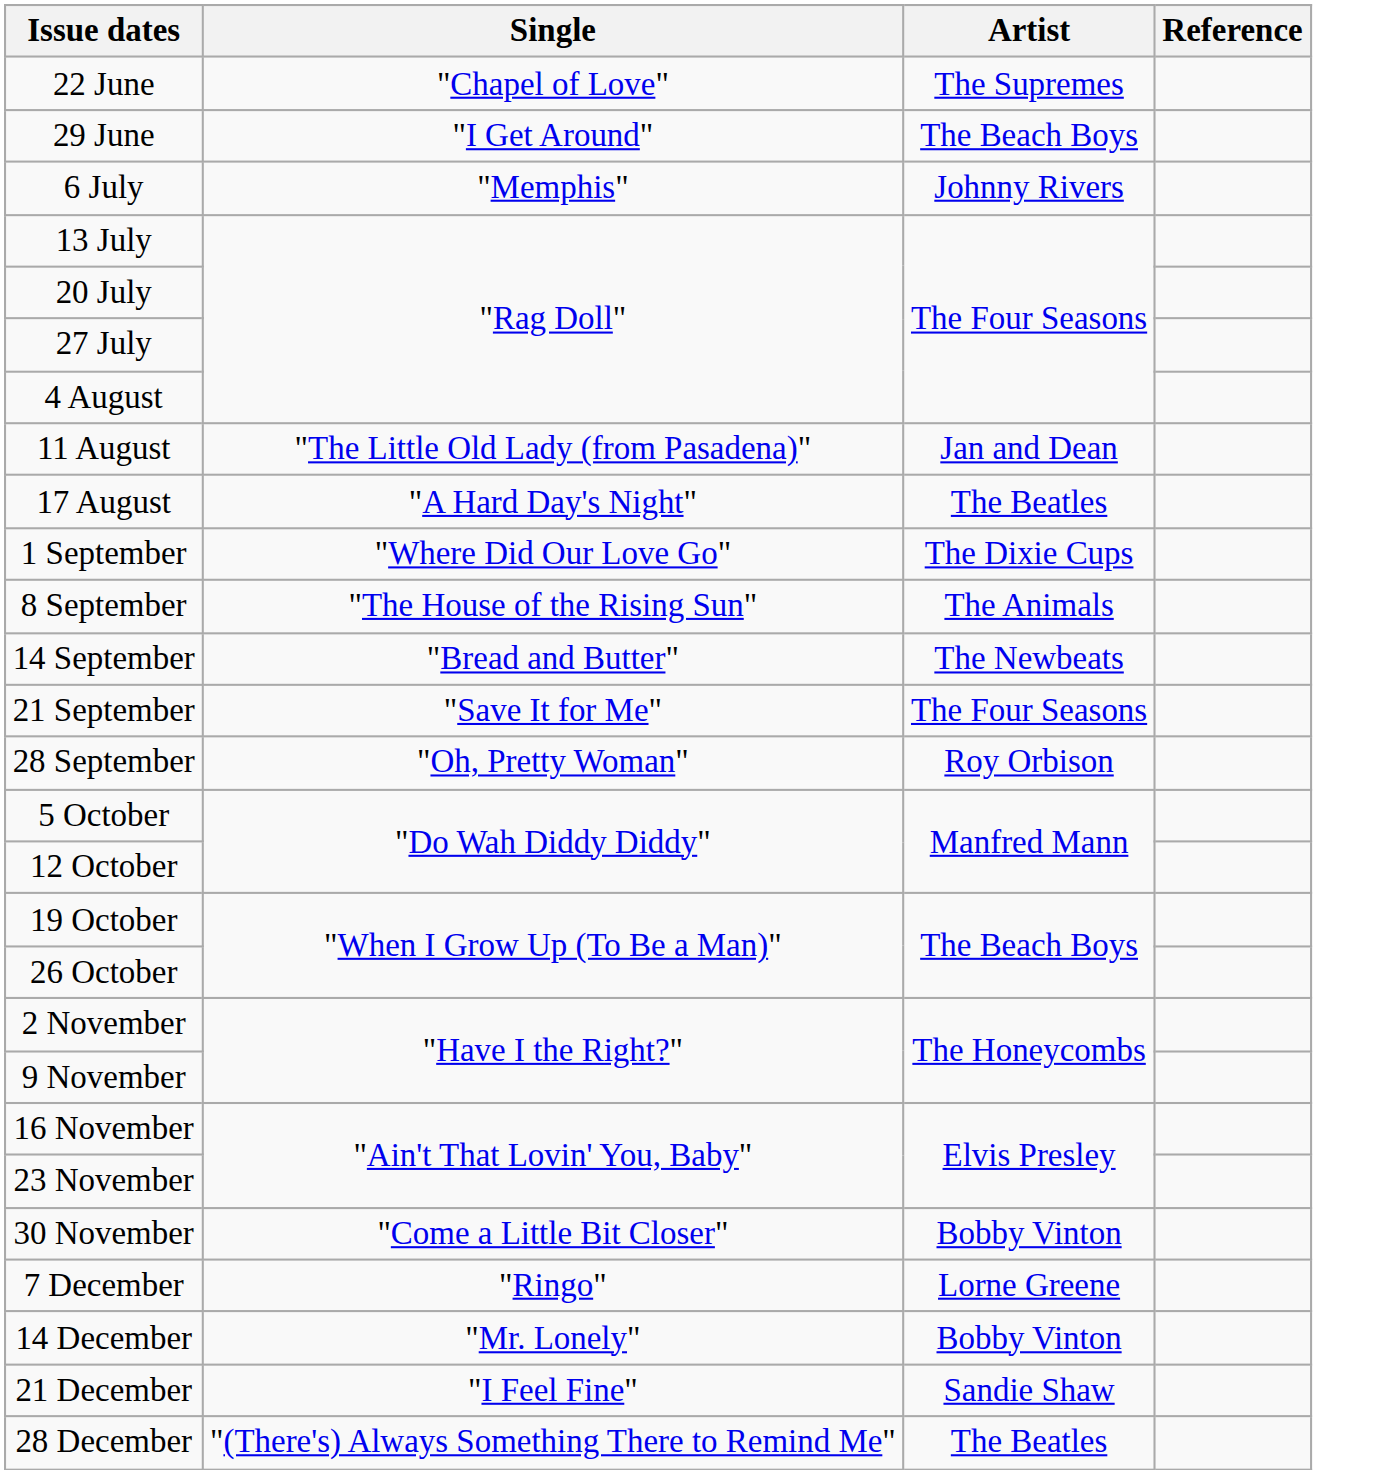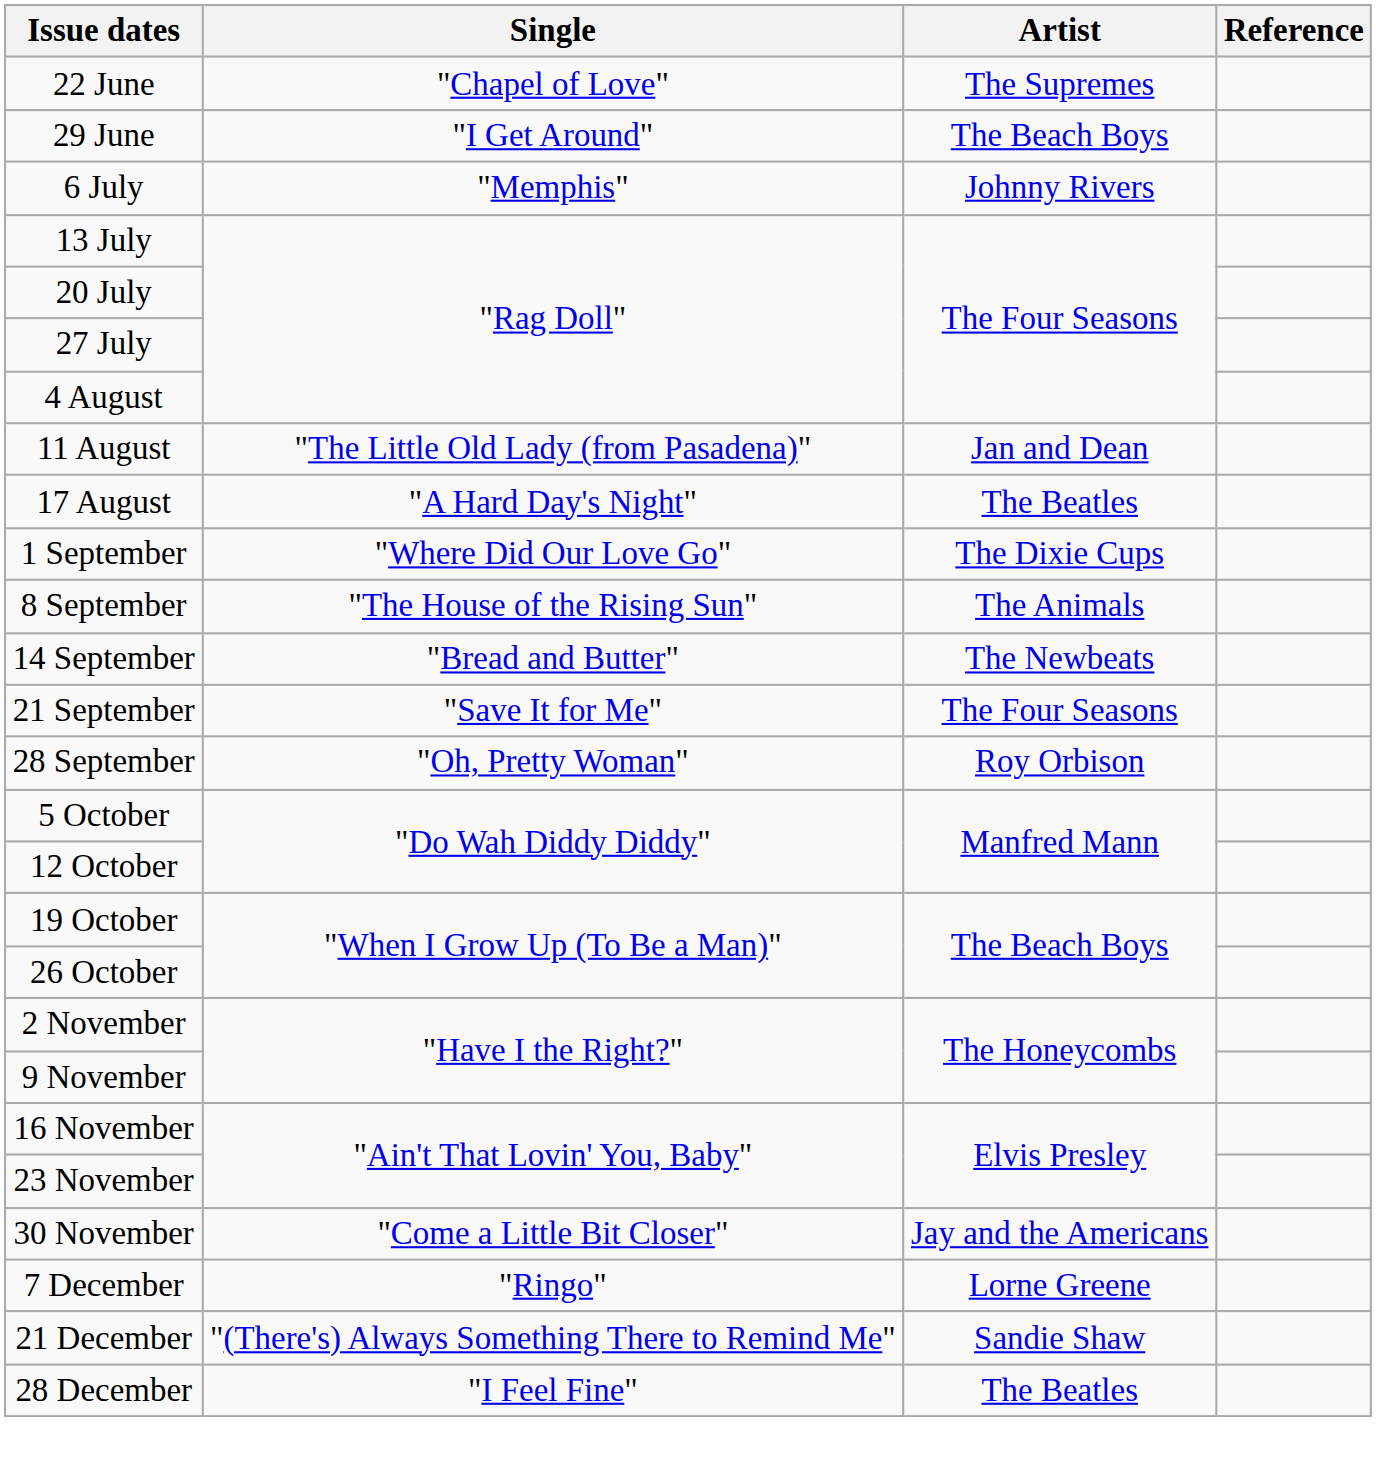30 November | Artist: Bobby Vinton -> Jay and the Americans
- row: 14 December | "Mr. Lonely" | Bobby Vinton
21 December | Single: "I Feel Fine" -> "(There's) Always Something There to Remind Me"
28 December | Single: "(There's) Always Something There to Remind Me" -> "I Feel Fine"
